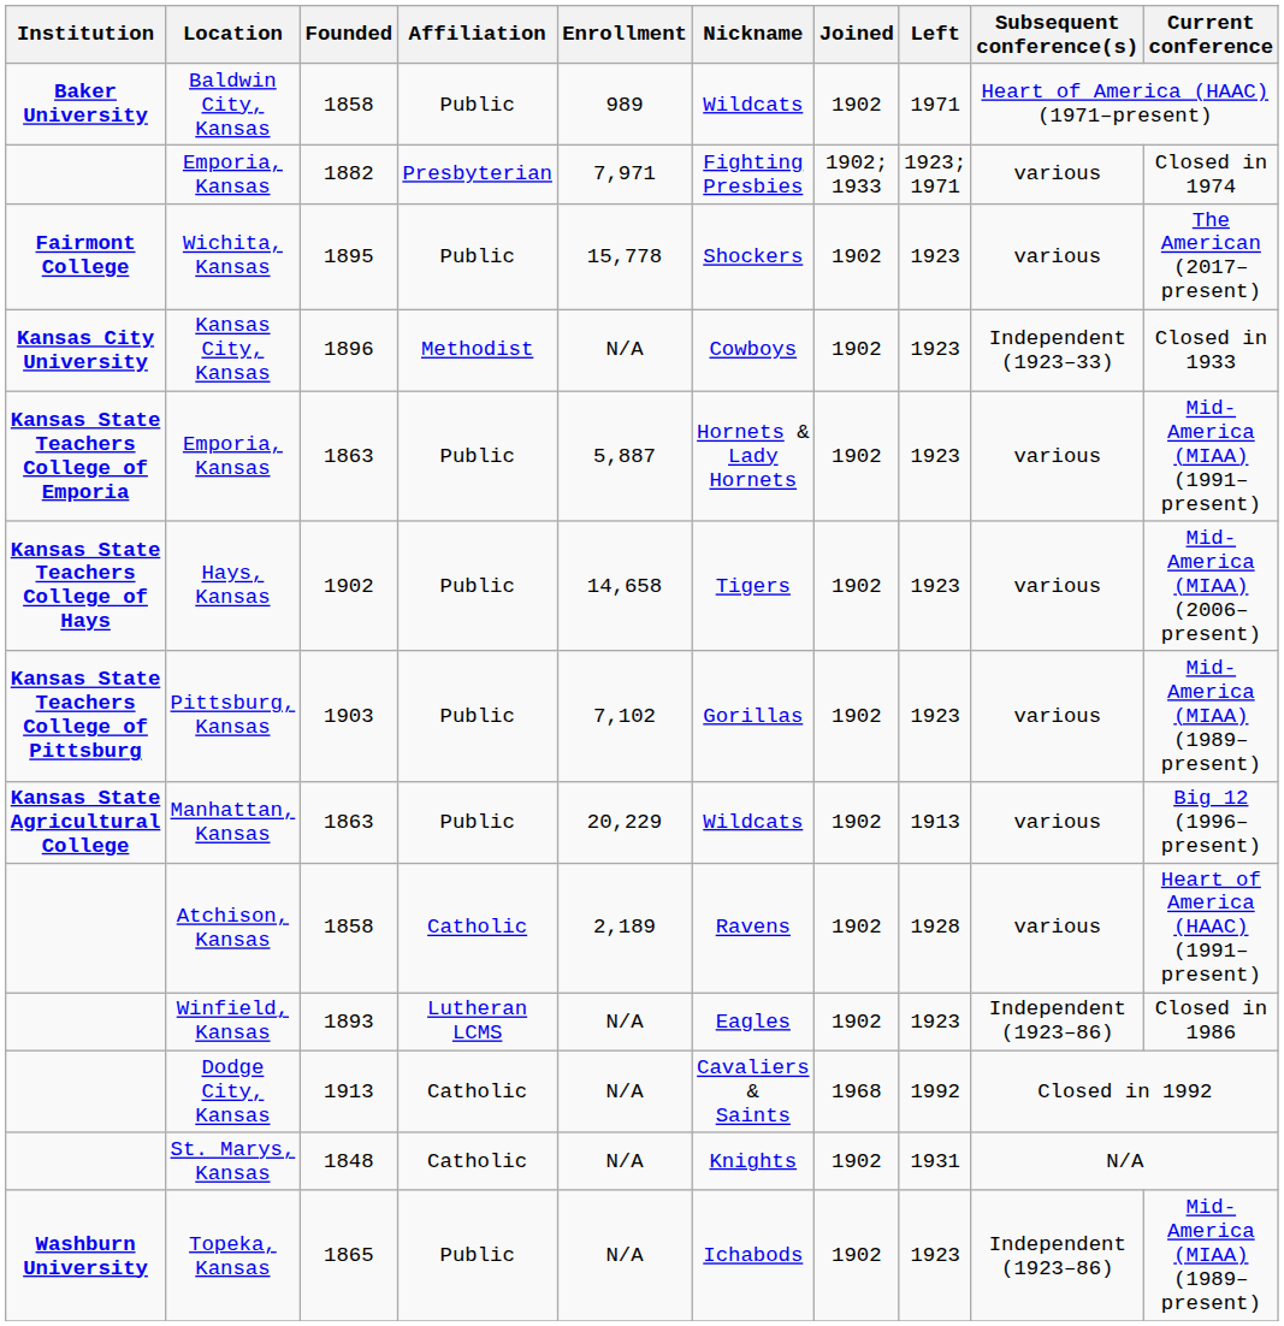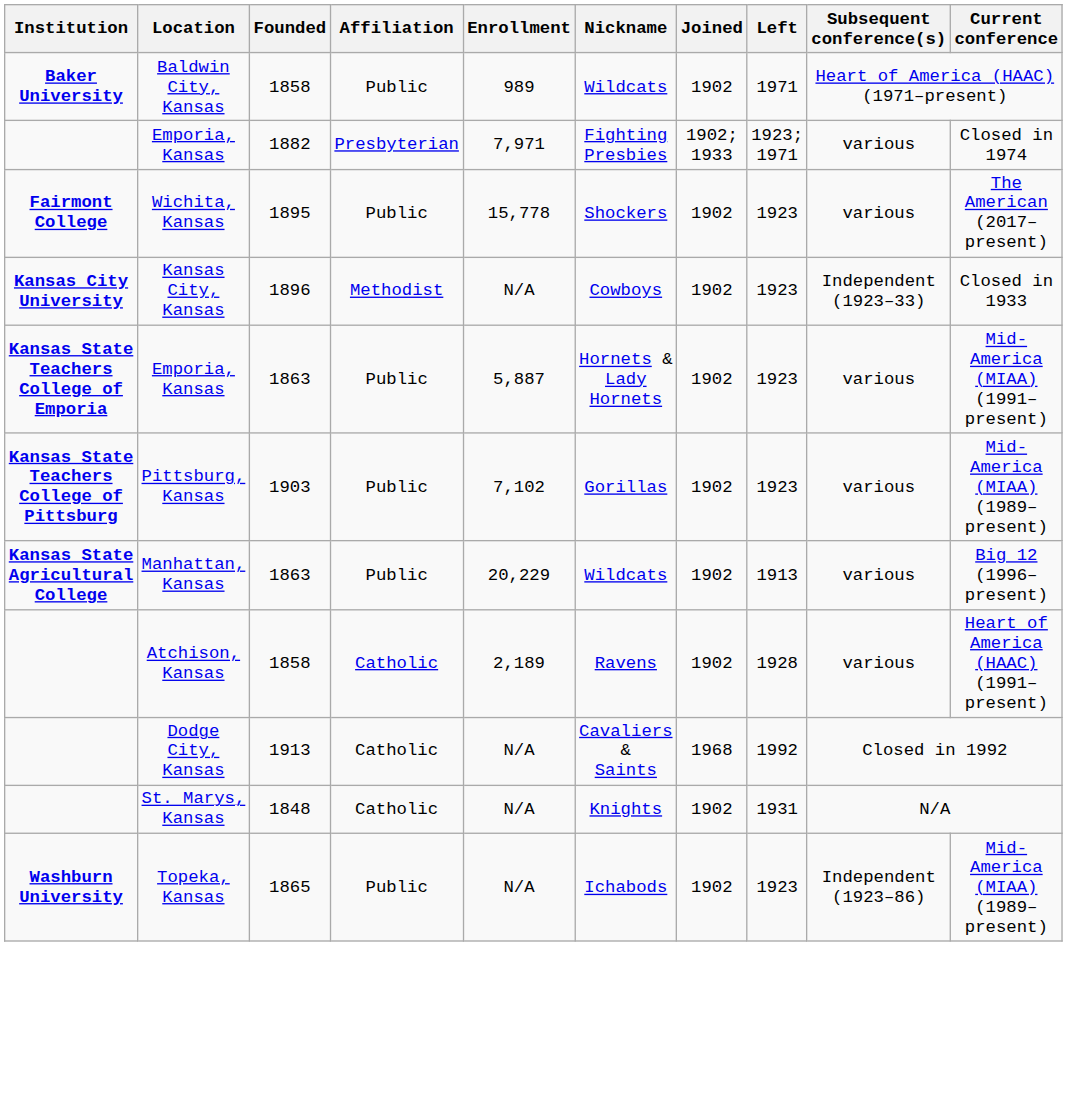- row: Kansas State Teachers College of Hays | Hays, Kansas | 1902 | Public | 14,658 | Tigers | 1902 | 1923 | various | Mid-America (MIAA) (2006–present)
- row: Winfield, Kansas | 1893 | Lutheran LCMS | N/A | Eagles | 1902 | 1923 | Independent (1923–86) | Closed in 1986
